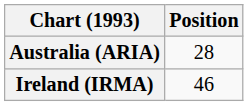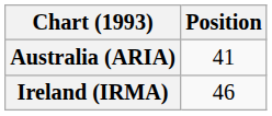Australia (ARIA) | Position: 28 -> 41
